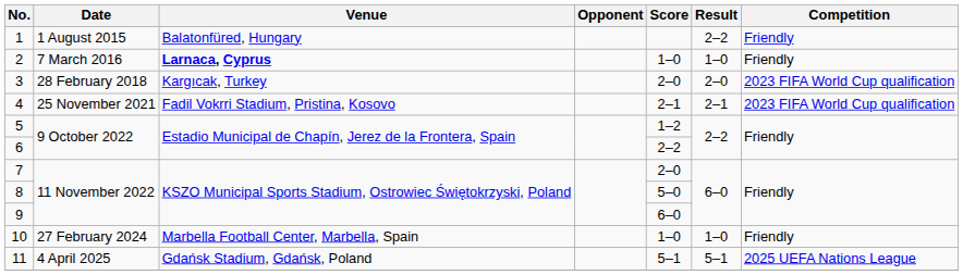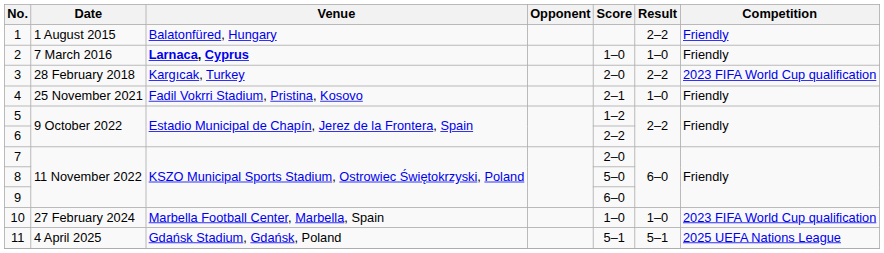3 | Result: 2–0 -> 2–2
4 | Result: 2–1 -> 1–0
4 | Competition: 2023 FIFA World Cup qualification -> Friendly
10 | Competition: Friendly -> 2023 FIFA World Cup qualification
